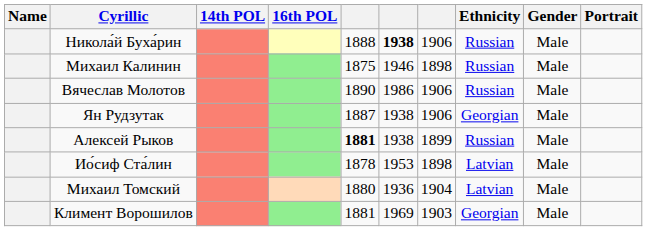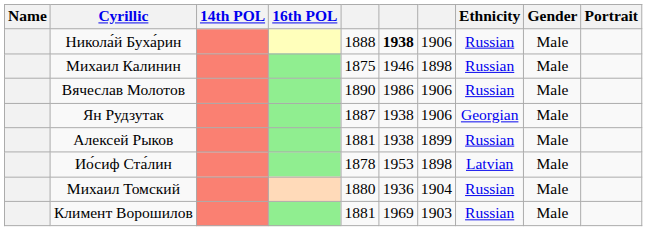Алексей Рыков | column 5: bold -> normal
Михаил Томский | Ethnicity: Latvian -> Russian
Климент Ворошилов | Ethnicity: Georgian -> Russian
